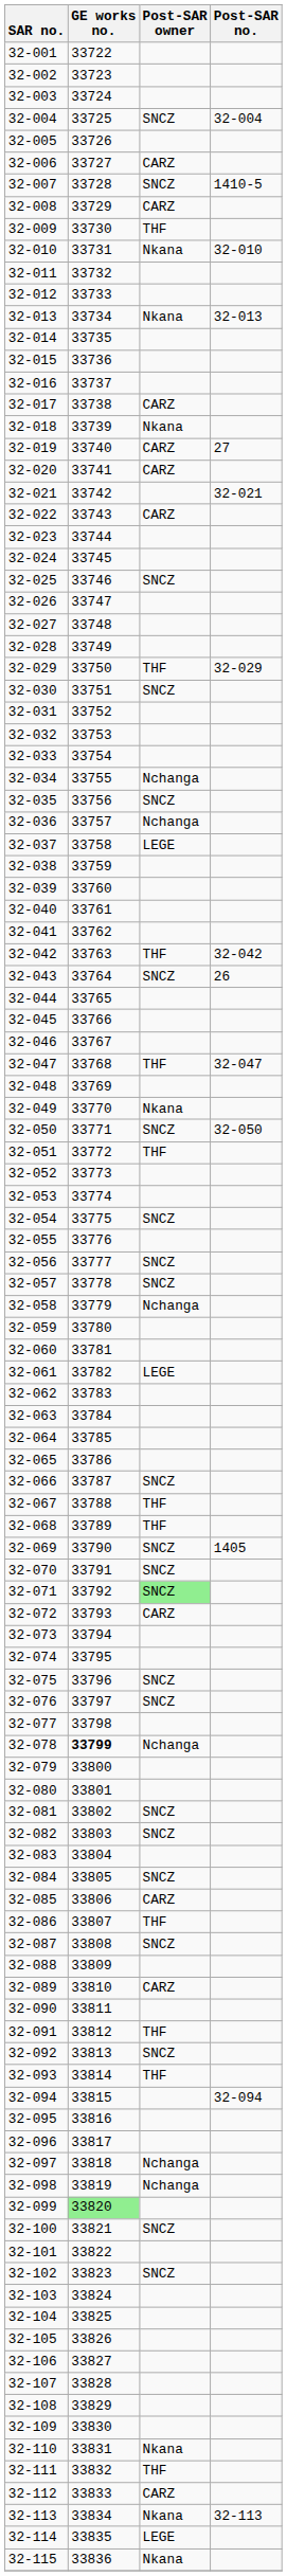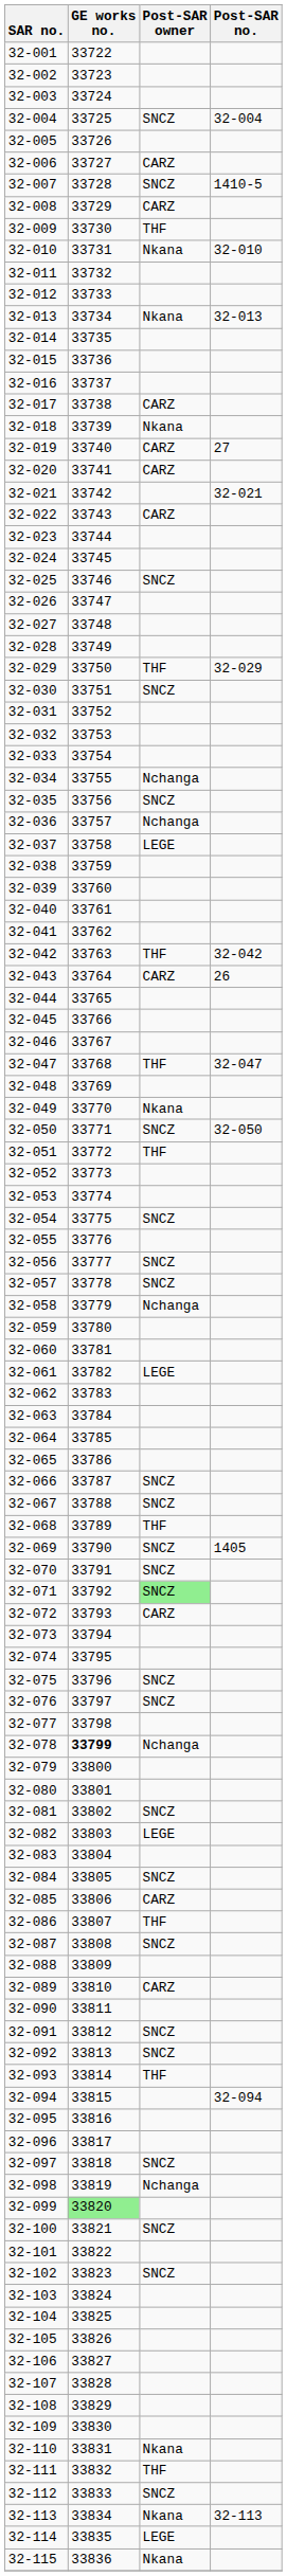32-043 | Post-SAR owner: SNCZ -> CARZ
32-067 | Post-SAR owner: THF -> SNCZ
32-082 | Post-SAR owner: SNCZ -> LEGE
32-091 | Post-SAR owner: THF -> SNCZ
32-097 | Post-SAR owner: Nchanga -> SNCZ
32-112 | Post-SAR owner: CARZ -> SNCZ
